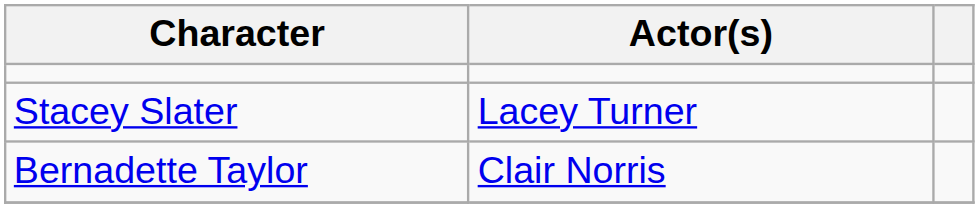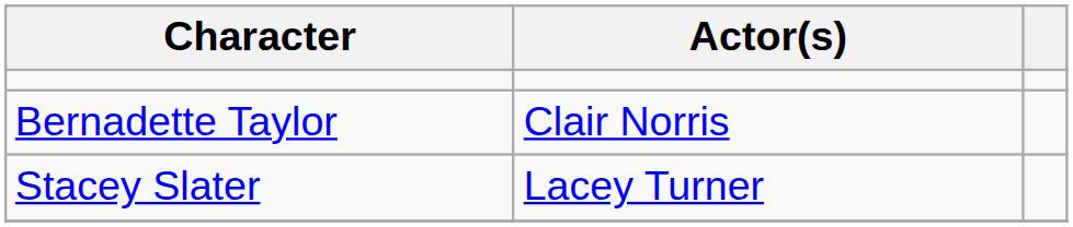rows swapped: Stacey Slater <-> Bernadette Taylor
